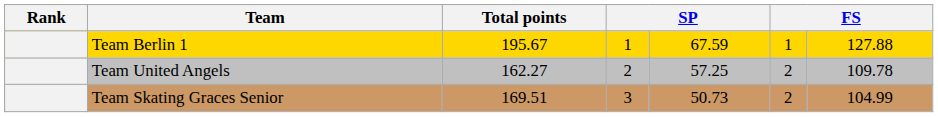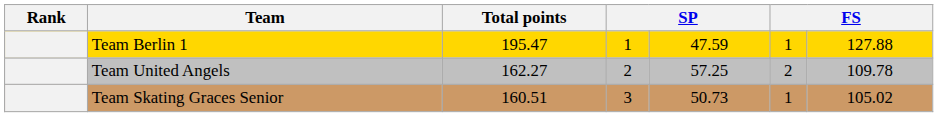Team Berlin 1 | Total points: 195.67 -> 195.47
Team Berlin 1 | column 5: 67.59 -> 47.59
Team Skating Graces Senior | Total points: 169.51 -> 160.51
Team Skating Graces Senior | column 6: 2 -> 1
Team Skating Graces Senior | column 7: 104.99 -> 105.02
